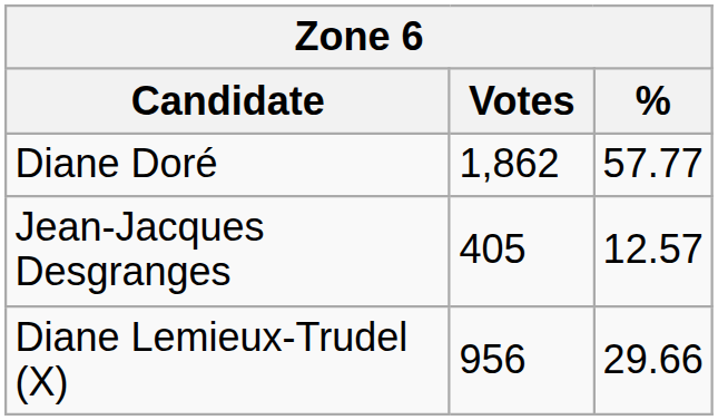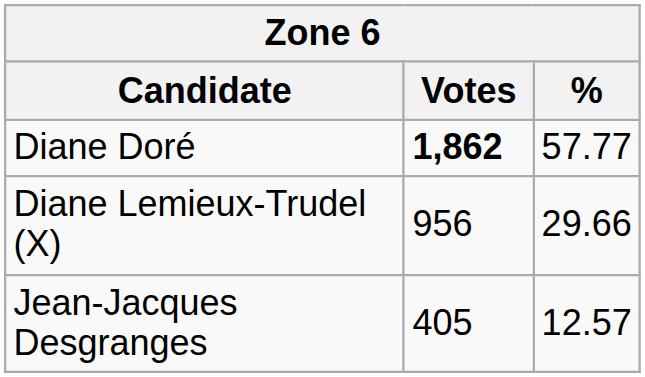Diane Doré | Votes: normal -> bold
rows swapped: Diane Lemieux-Trudel (X) <-> Jean-Jacques Desgranges
